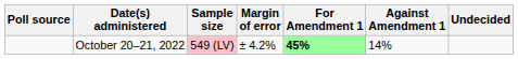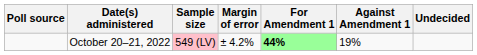October 20–21, 2022 | For Amendment 1: 45% -> 44%
October 20–21, 2022 | Against Amendment 1: 14% -> 19%
